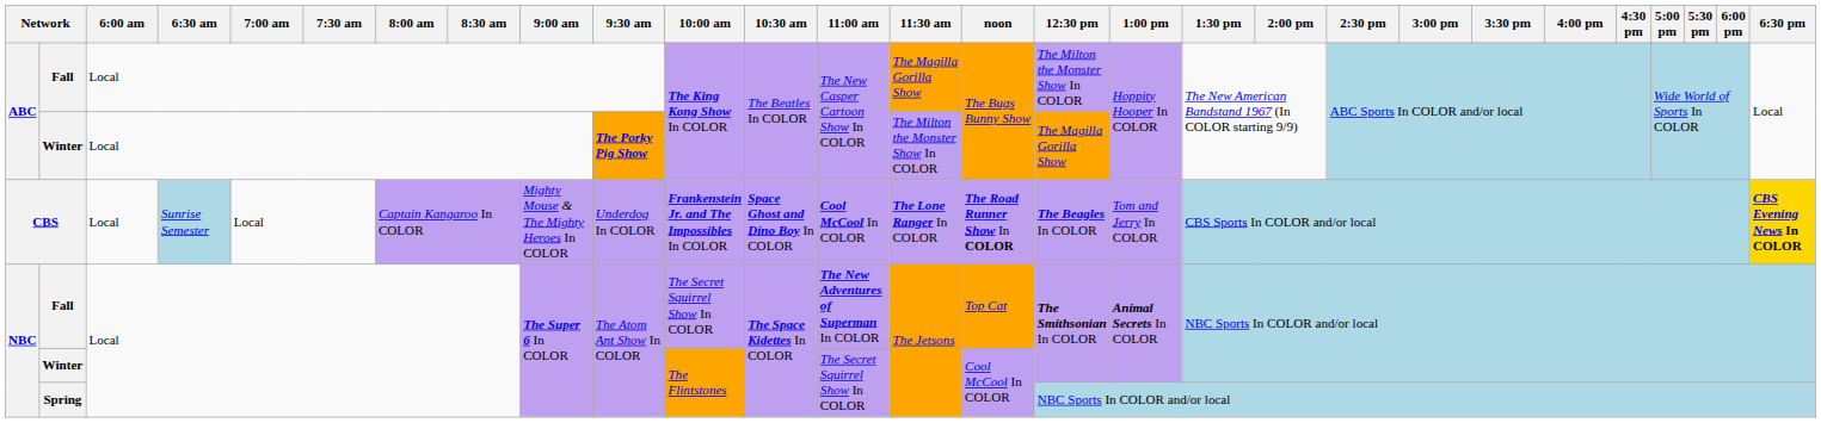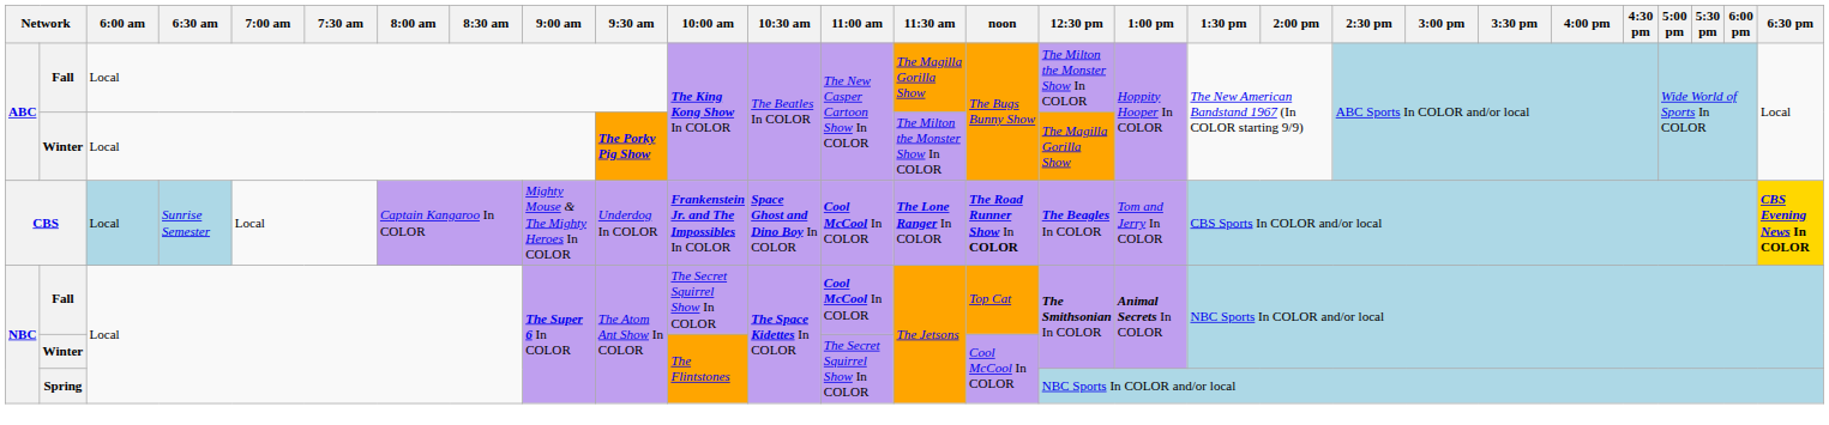CBS | 6:00 am: no background -> lightblue background
NBC / Fall | 11:00 am: The New Adventures of Superman In COLOR -> Cool McCool In COLOR
